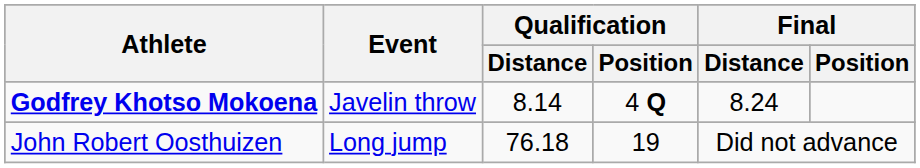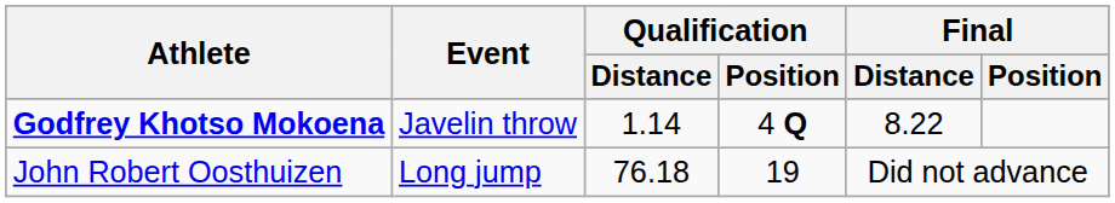Godfrey Khotso Mokoena | Qualification / Distance: 8.14 -> 1.14
Godfrey Khotso Mokoena | Final / Distance: 8.24 -> 8.22
